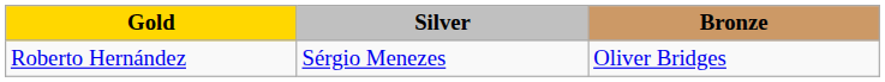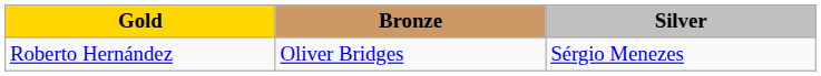columns swapped: Silver <-> Bronze
